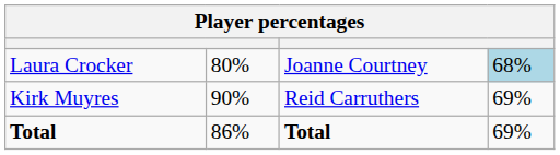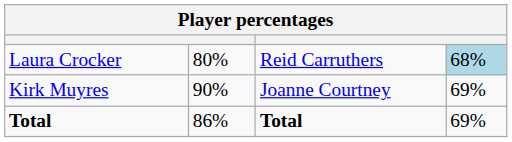Laura Crocker | column 3: Joanne Courtney -> Reid Carruthers
Kirk Muyres | column 3: Reid Carruthers -> Joanne Courtney
